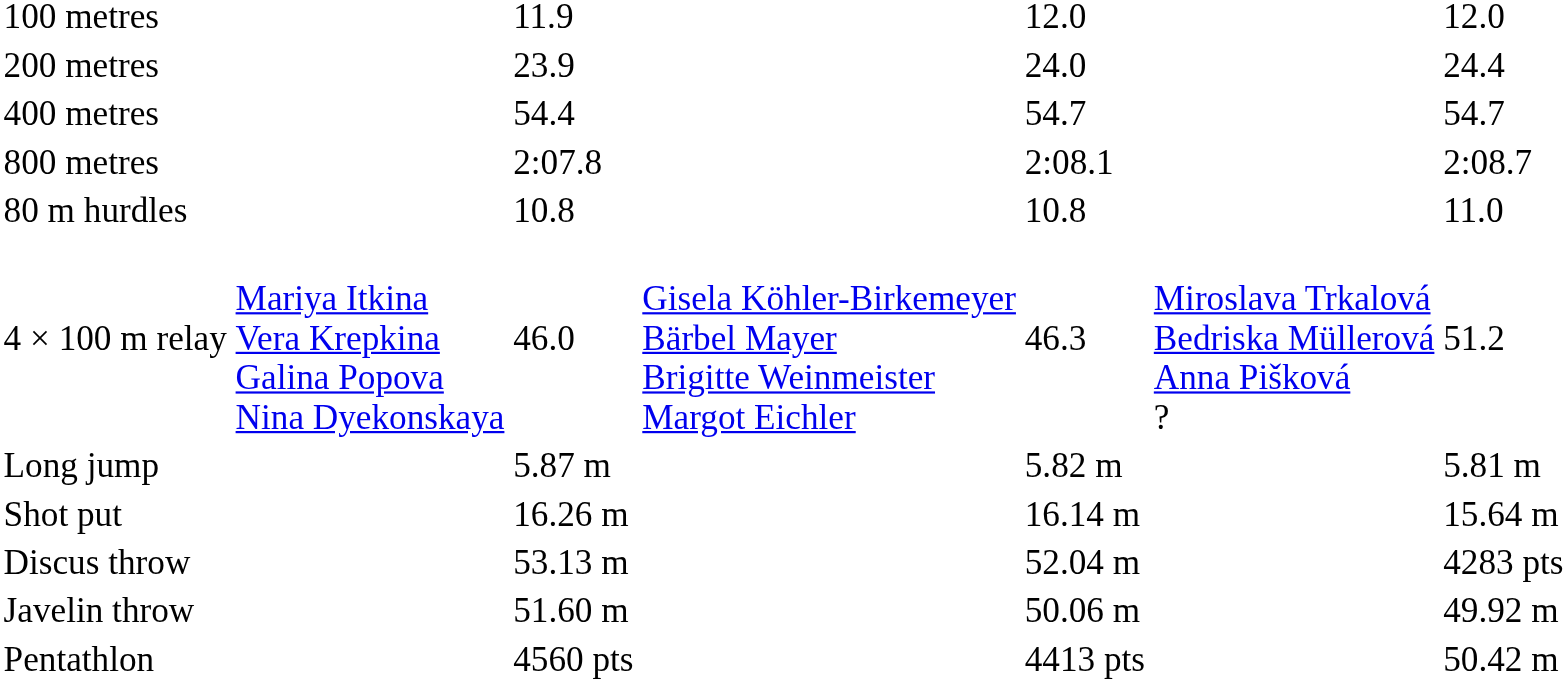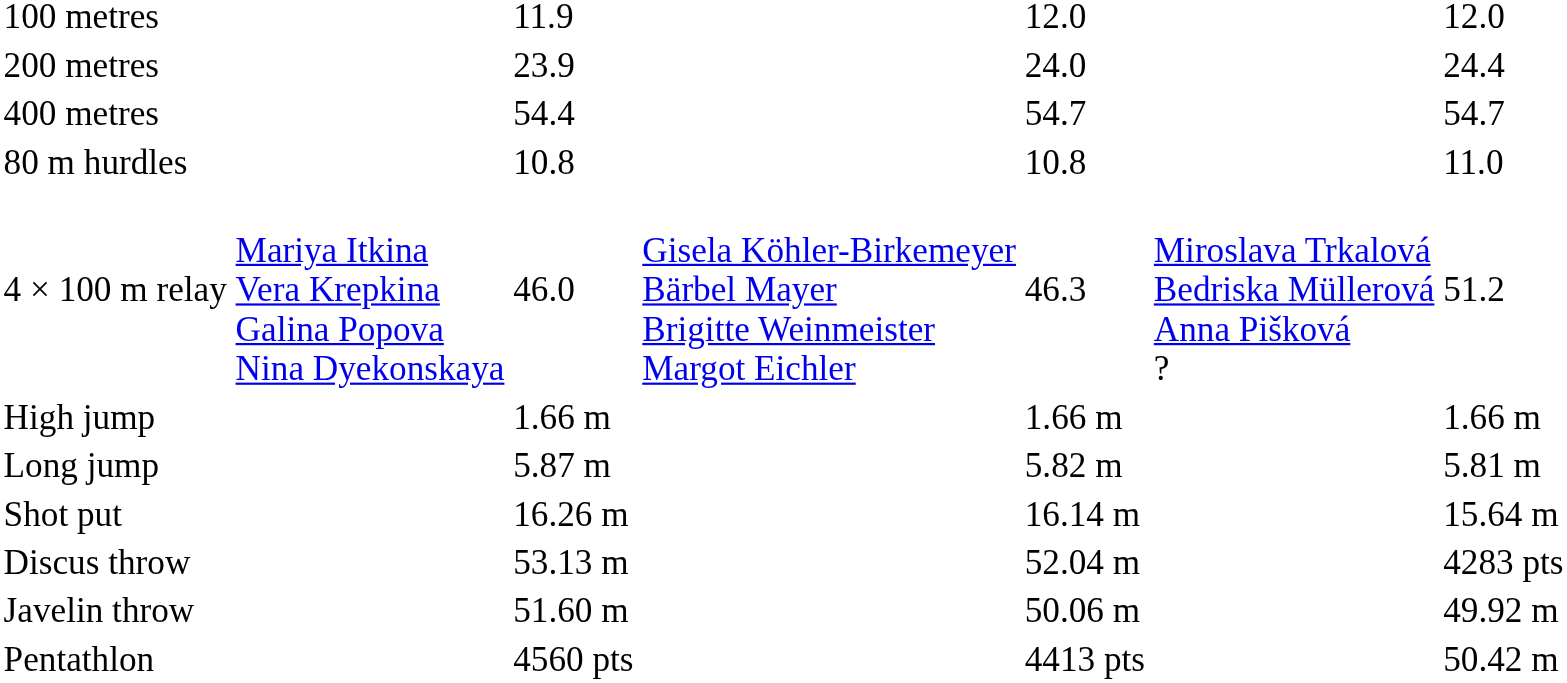- row: 800 metres | 2:07.8 | 2:08.1 | 2:08.7
+ row: High jump | 1.66 m | 1.66 m | 1.66 m
